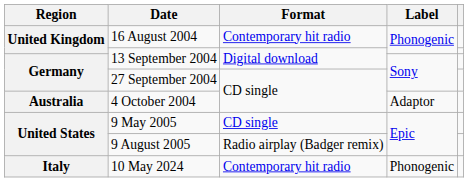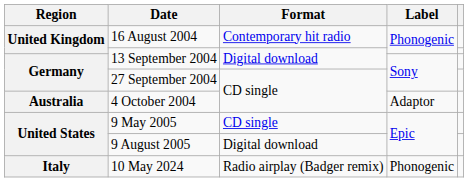9 August 2005 | Format: Radio airplay (Badger remix) -> Digital download
10 May 2024 | Format: Contemporary hit radio -> Radio airplay (Badger remix)
